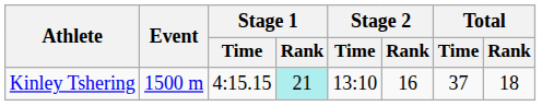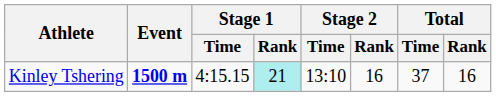Kinley Tshering | Event: normal -> bold
Kinley Tshering | Total / Rank: 18 -> 16
